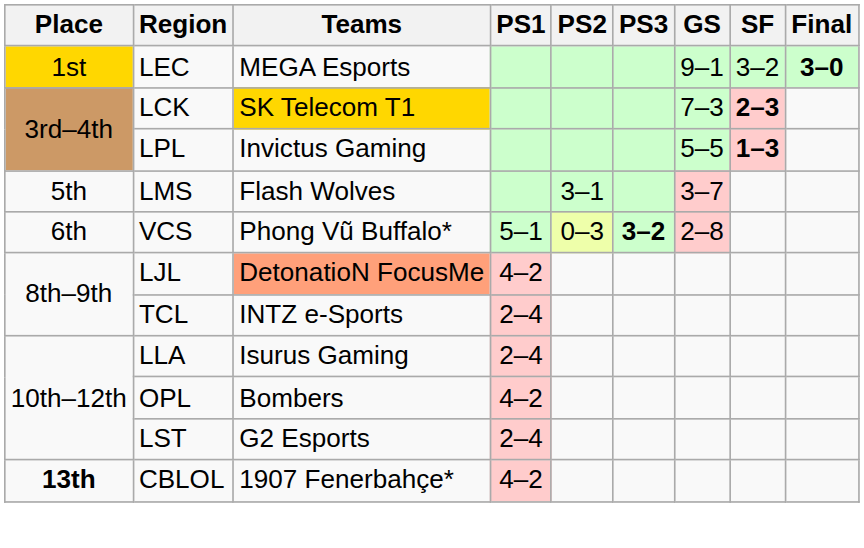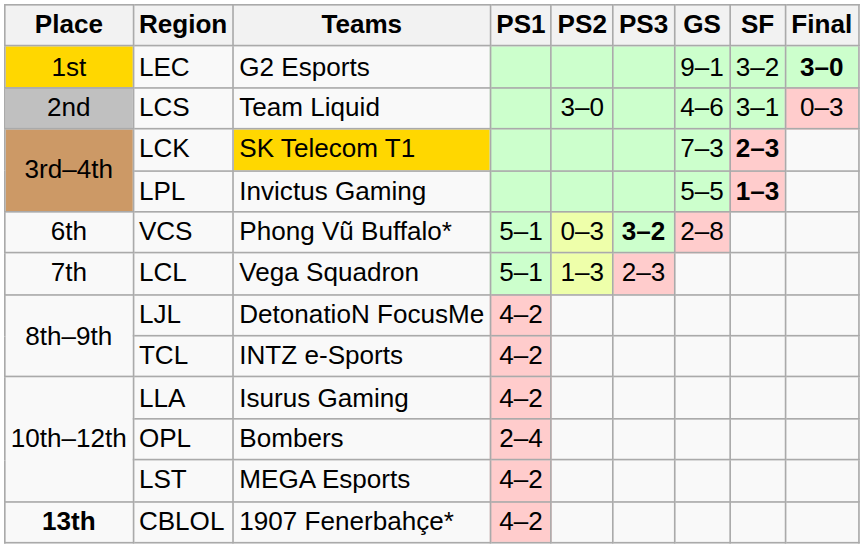LEC | Teams: MEGA Esports -> G2 Esports
+ row: 2nd | LCS | Team Liquid | 3–0 | 4–6 | 3–1 | 0–3
- row: 5th | LMS | Flash Wolves | 3–1 | 3–7
+ row: 7th | LCL | Vega Squadron | 5–1 | 1–3 | 2–3
LJL | Teams: lightsalmon background -> no background
TCL | PS1: 2–4 -> 4–2
LLA | PS1: 2–4 -> 4–2
OPL | PS1: 4–2 -> 2–4
LST | Teams: G2 Esports -> MEGA Esports
LST | PS1: 2–4 -> 4–2
